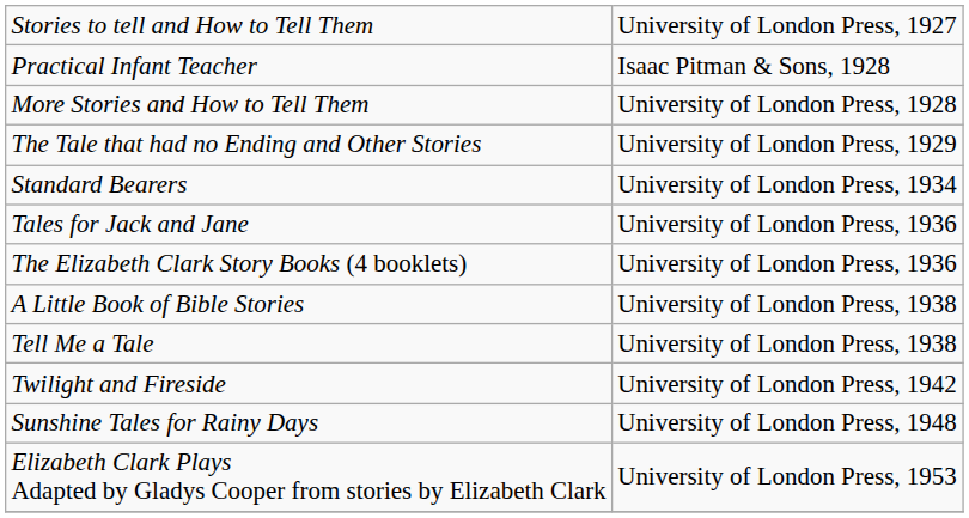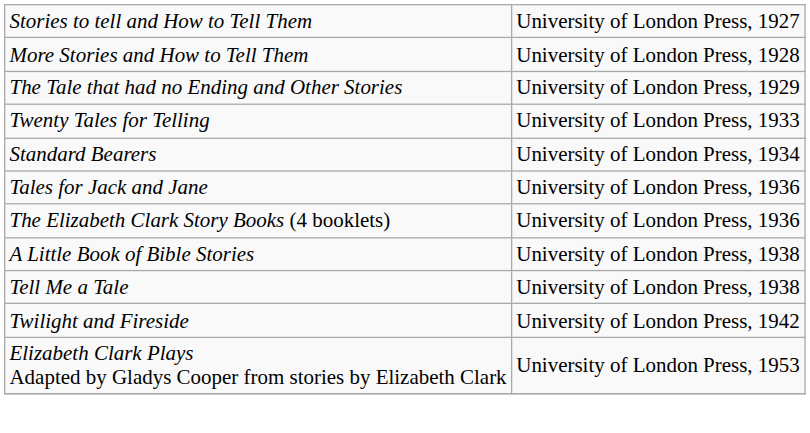- row: Practical Infant Teacher | Isaac Pitman & Sons, 1928
+ row: Twenty Tales for Telling | University of London Press, 1933
- row: Sunshine Tales for Rainy Days | University of London Press, 1948
